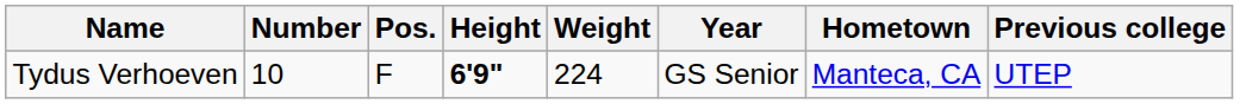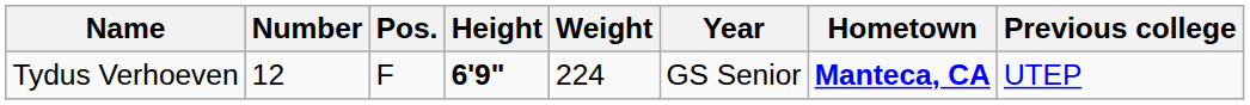Tydus Verhoeven | Number: 10 -> 12
Tydus Verhoeven | Hometown: normal -> bold
